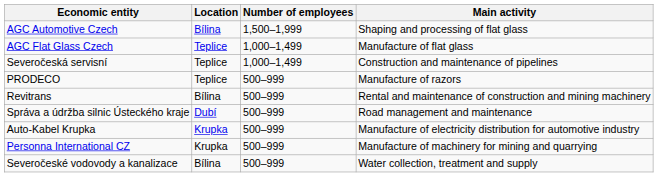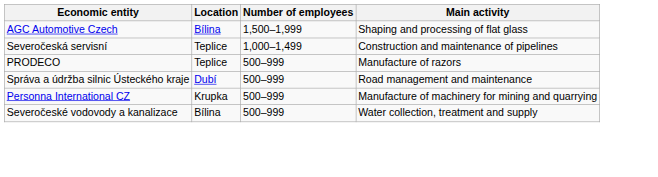- row: AGC Flat Glass Czech | Teplice | 1,000–1,499 | Manufacture of flat glass
- row: Revitrans | Bílina | 500–999 | Rental and maintenance of construction and mining machinery
- row: Auto-Kabel Krupka | Krupka | 500–999 | Manufacture of electricity distribution for automotive industry
